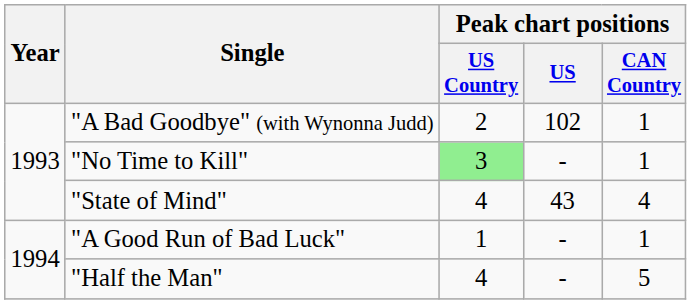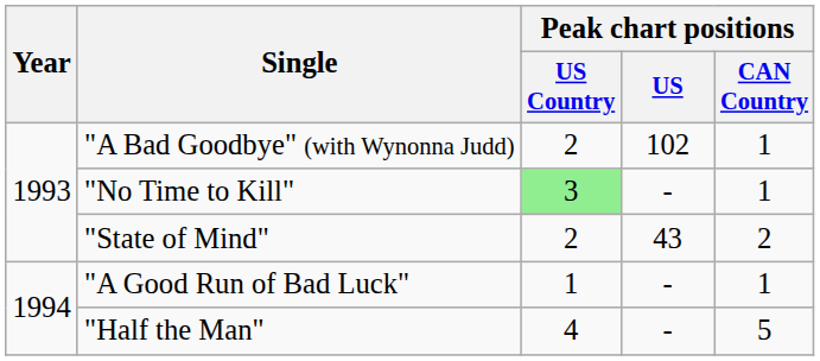"State of Mind" | Peak chart positions / US Country: 4 -> 2
"State of Mind" | Peak chart positions / CAN Country: 4 -> 2
